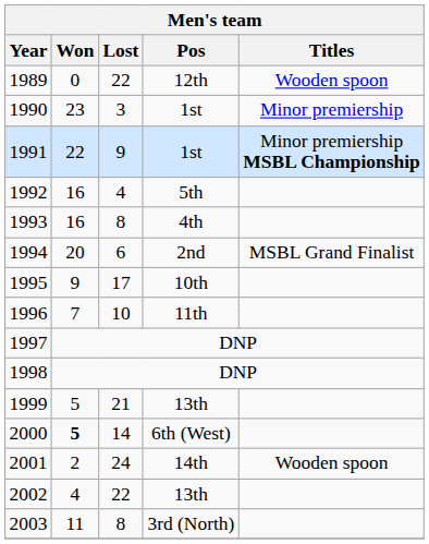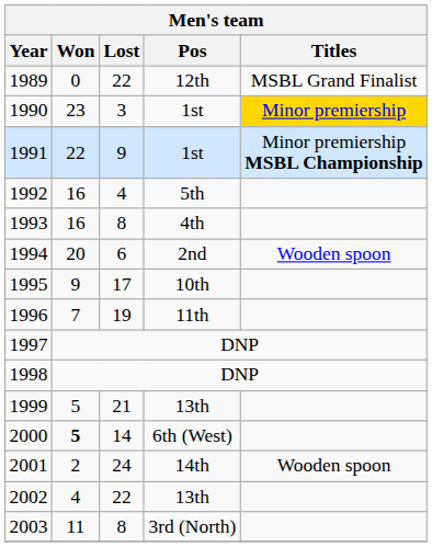1989 | Titles: Wooden spoon -> MSBL Grand Finalist
1990 | Titles: no background -> gold background
1994 | Titles: MSBL Grand Finalist -> Wooden spoon
1996 | Lost: 10 -> 19
